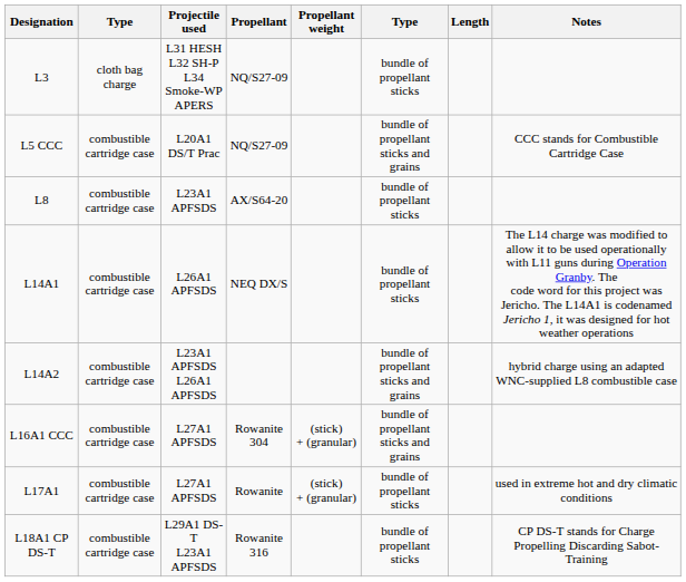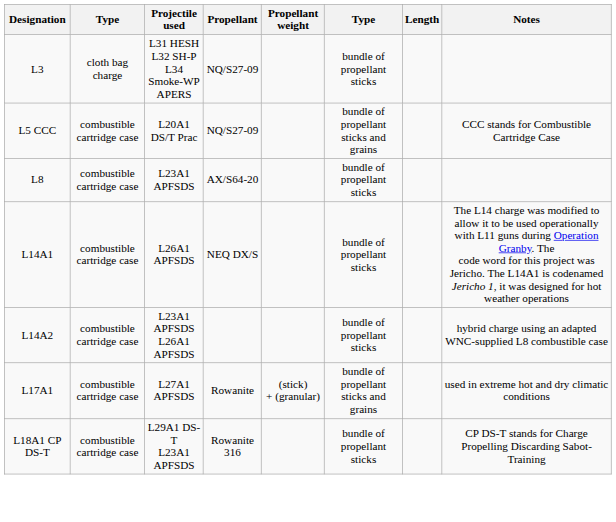L14A2 | column 6: bundle of propellant sticks and grains -> bundle of propellant sticks
- row: L16A1 CCC | combustible cartridge case | L27A1 APFSDS | Rowanite 304 | (stick) + (granular) | bundle of propellant sticks and grains
L17A1 | column 6: bundle of propellant sticks -> bundle of propellant sticks and grains
